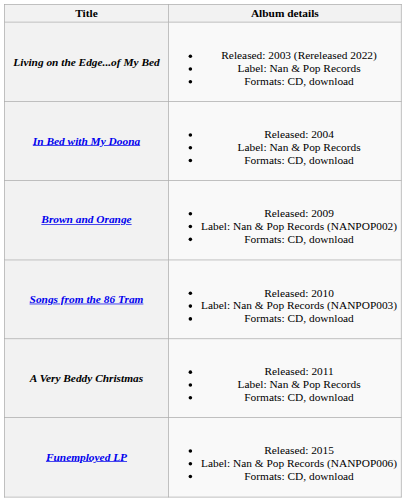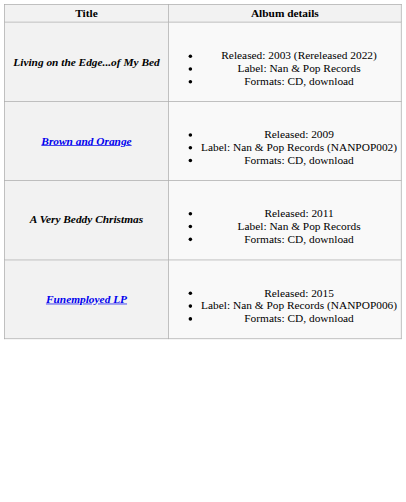- row: In Bed with My Doona | Released: 2004 Label: Nan & Pop Records Formats: CD, download
- row: Songs from the 86 Tram | Released: 2010 Label: Nan & Pop Records (NANPOP003) Formats: CD, download
